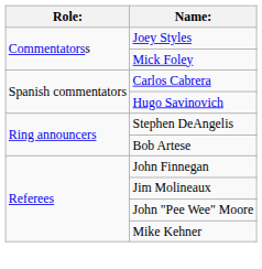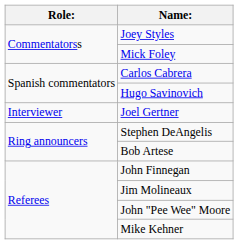+ row: Interviewer | Joel Gertner
